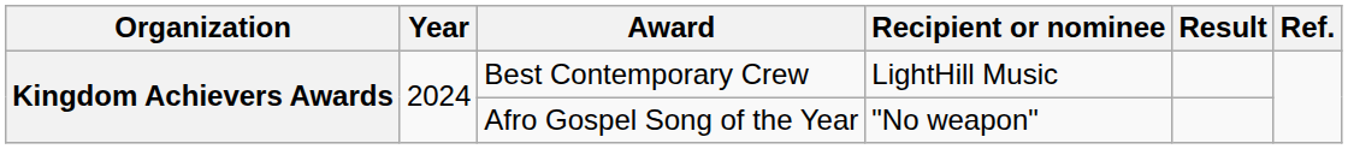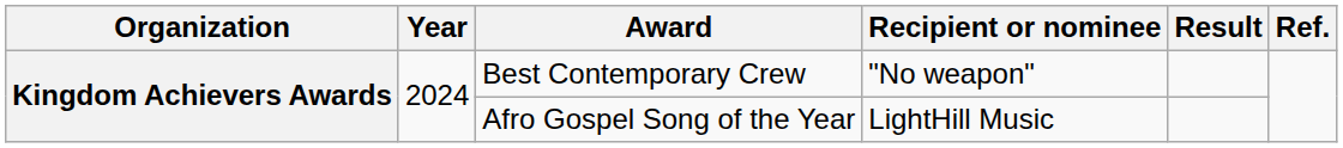Best Contemporary Crew | Recipient or nominee: LightHill Music -> "No weapon"
Afro Gospel Song of the Year | Recipient or nominee: "No weapon" -> LightHill Music
